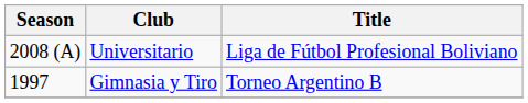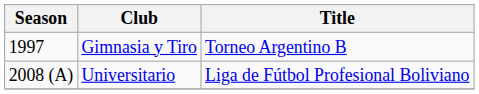rows swapped: Gimnasia y Tiro <-> Universitario
